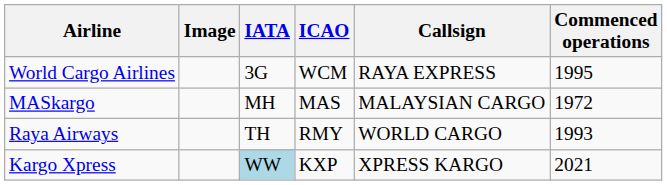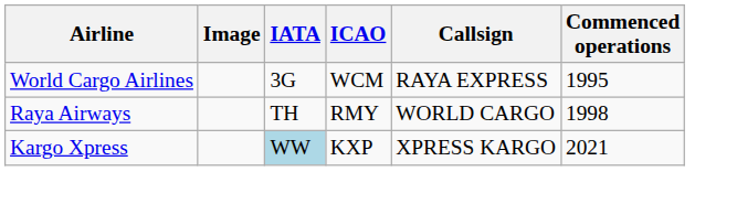- row: MASkargo | MH | MAS | MALAYSIAN CARGO | 1972
Raya Airways | Commenced operations: 1993 -> 1998
